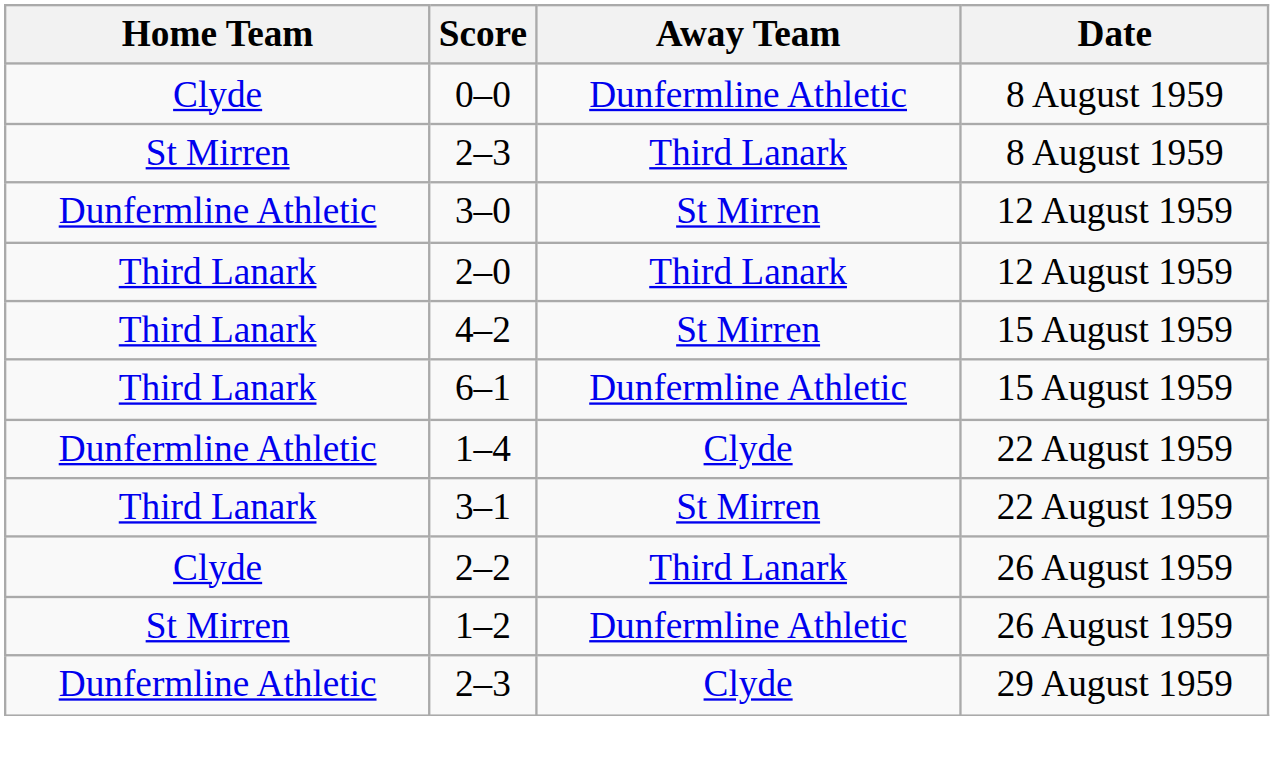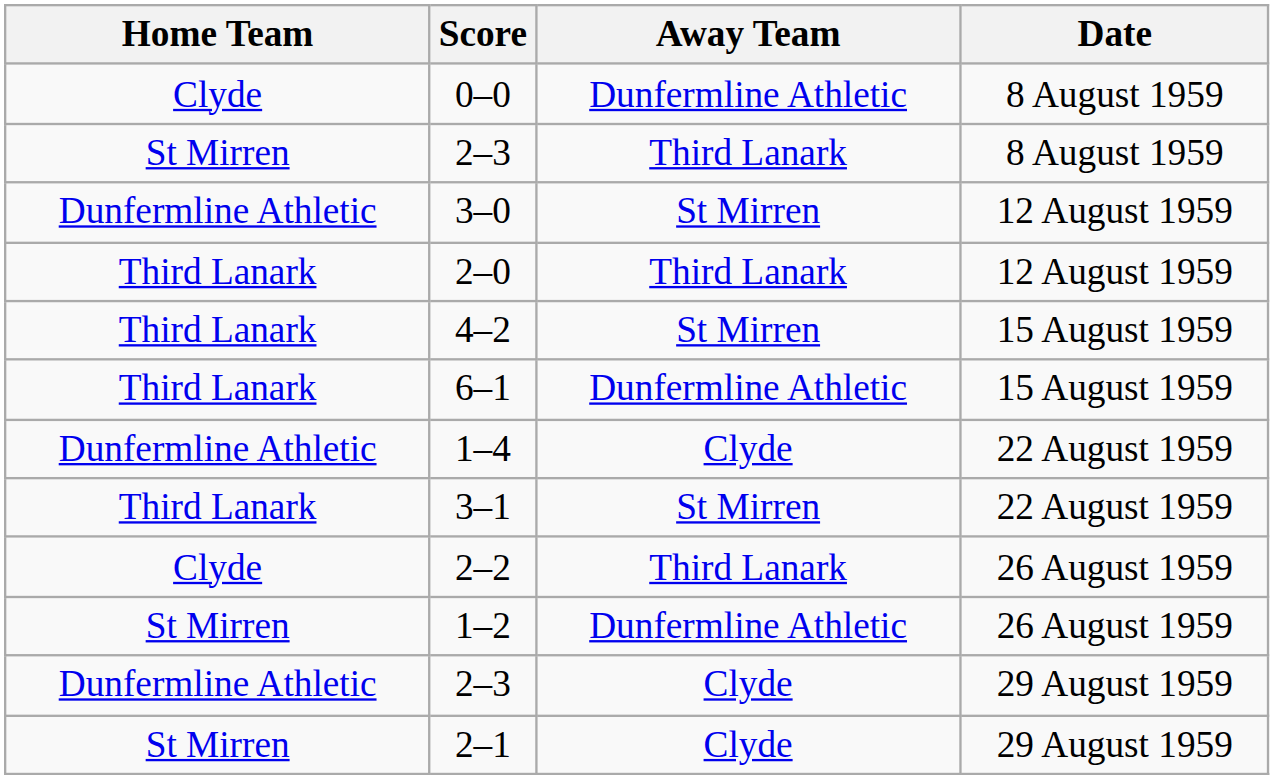+ row: St Mirren | 2–1 | Clyde | 29 August 1959
